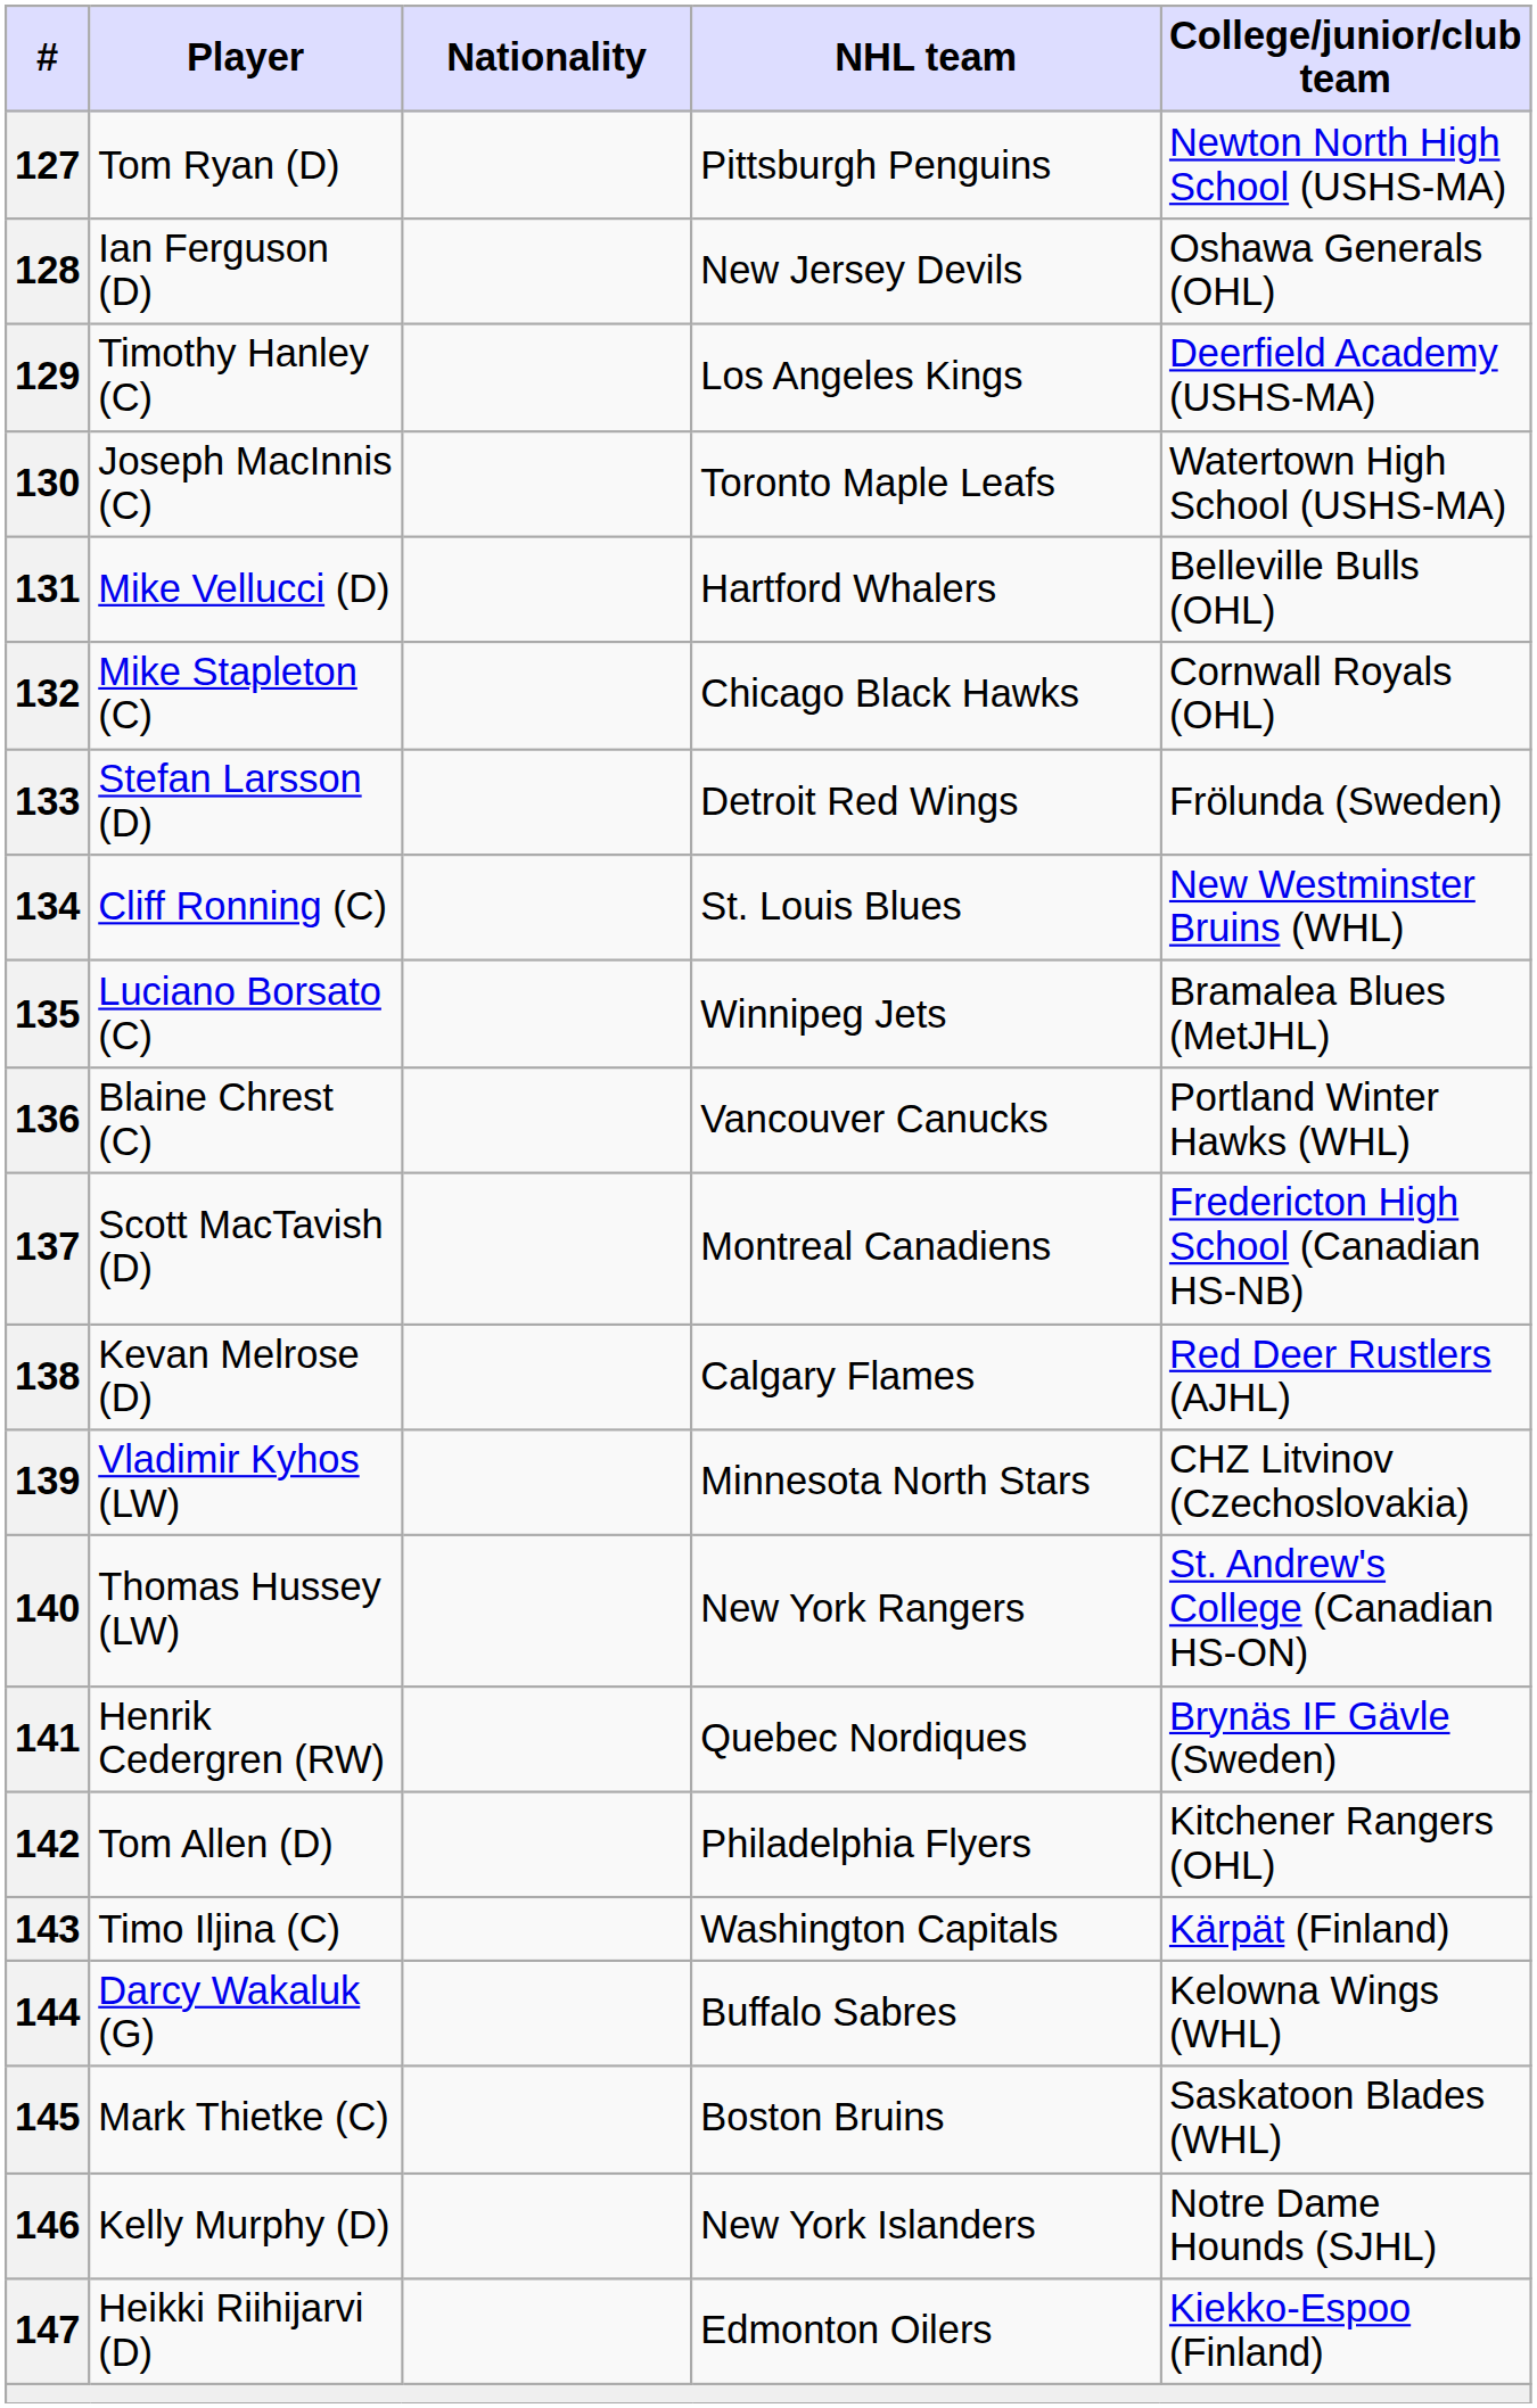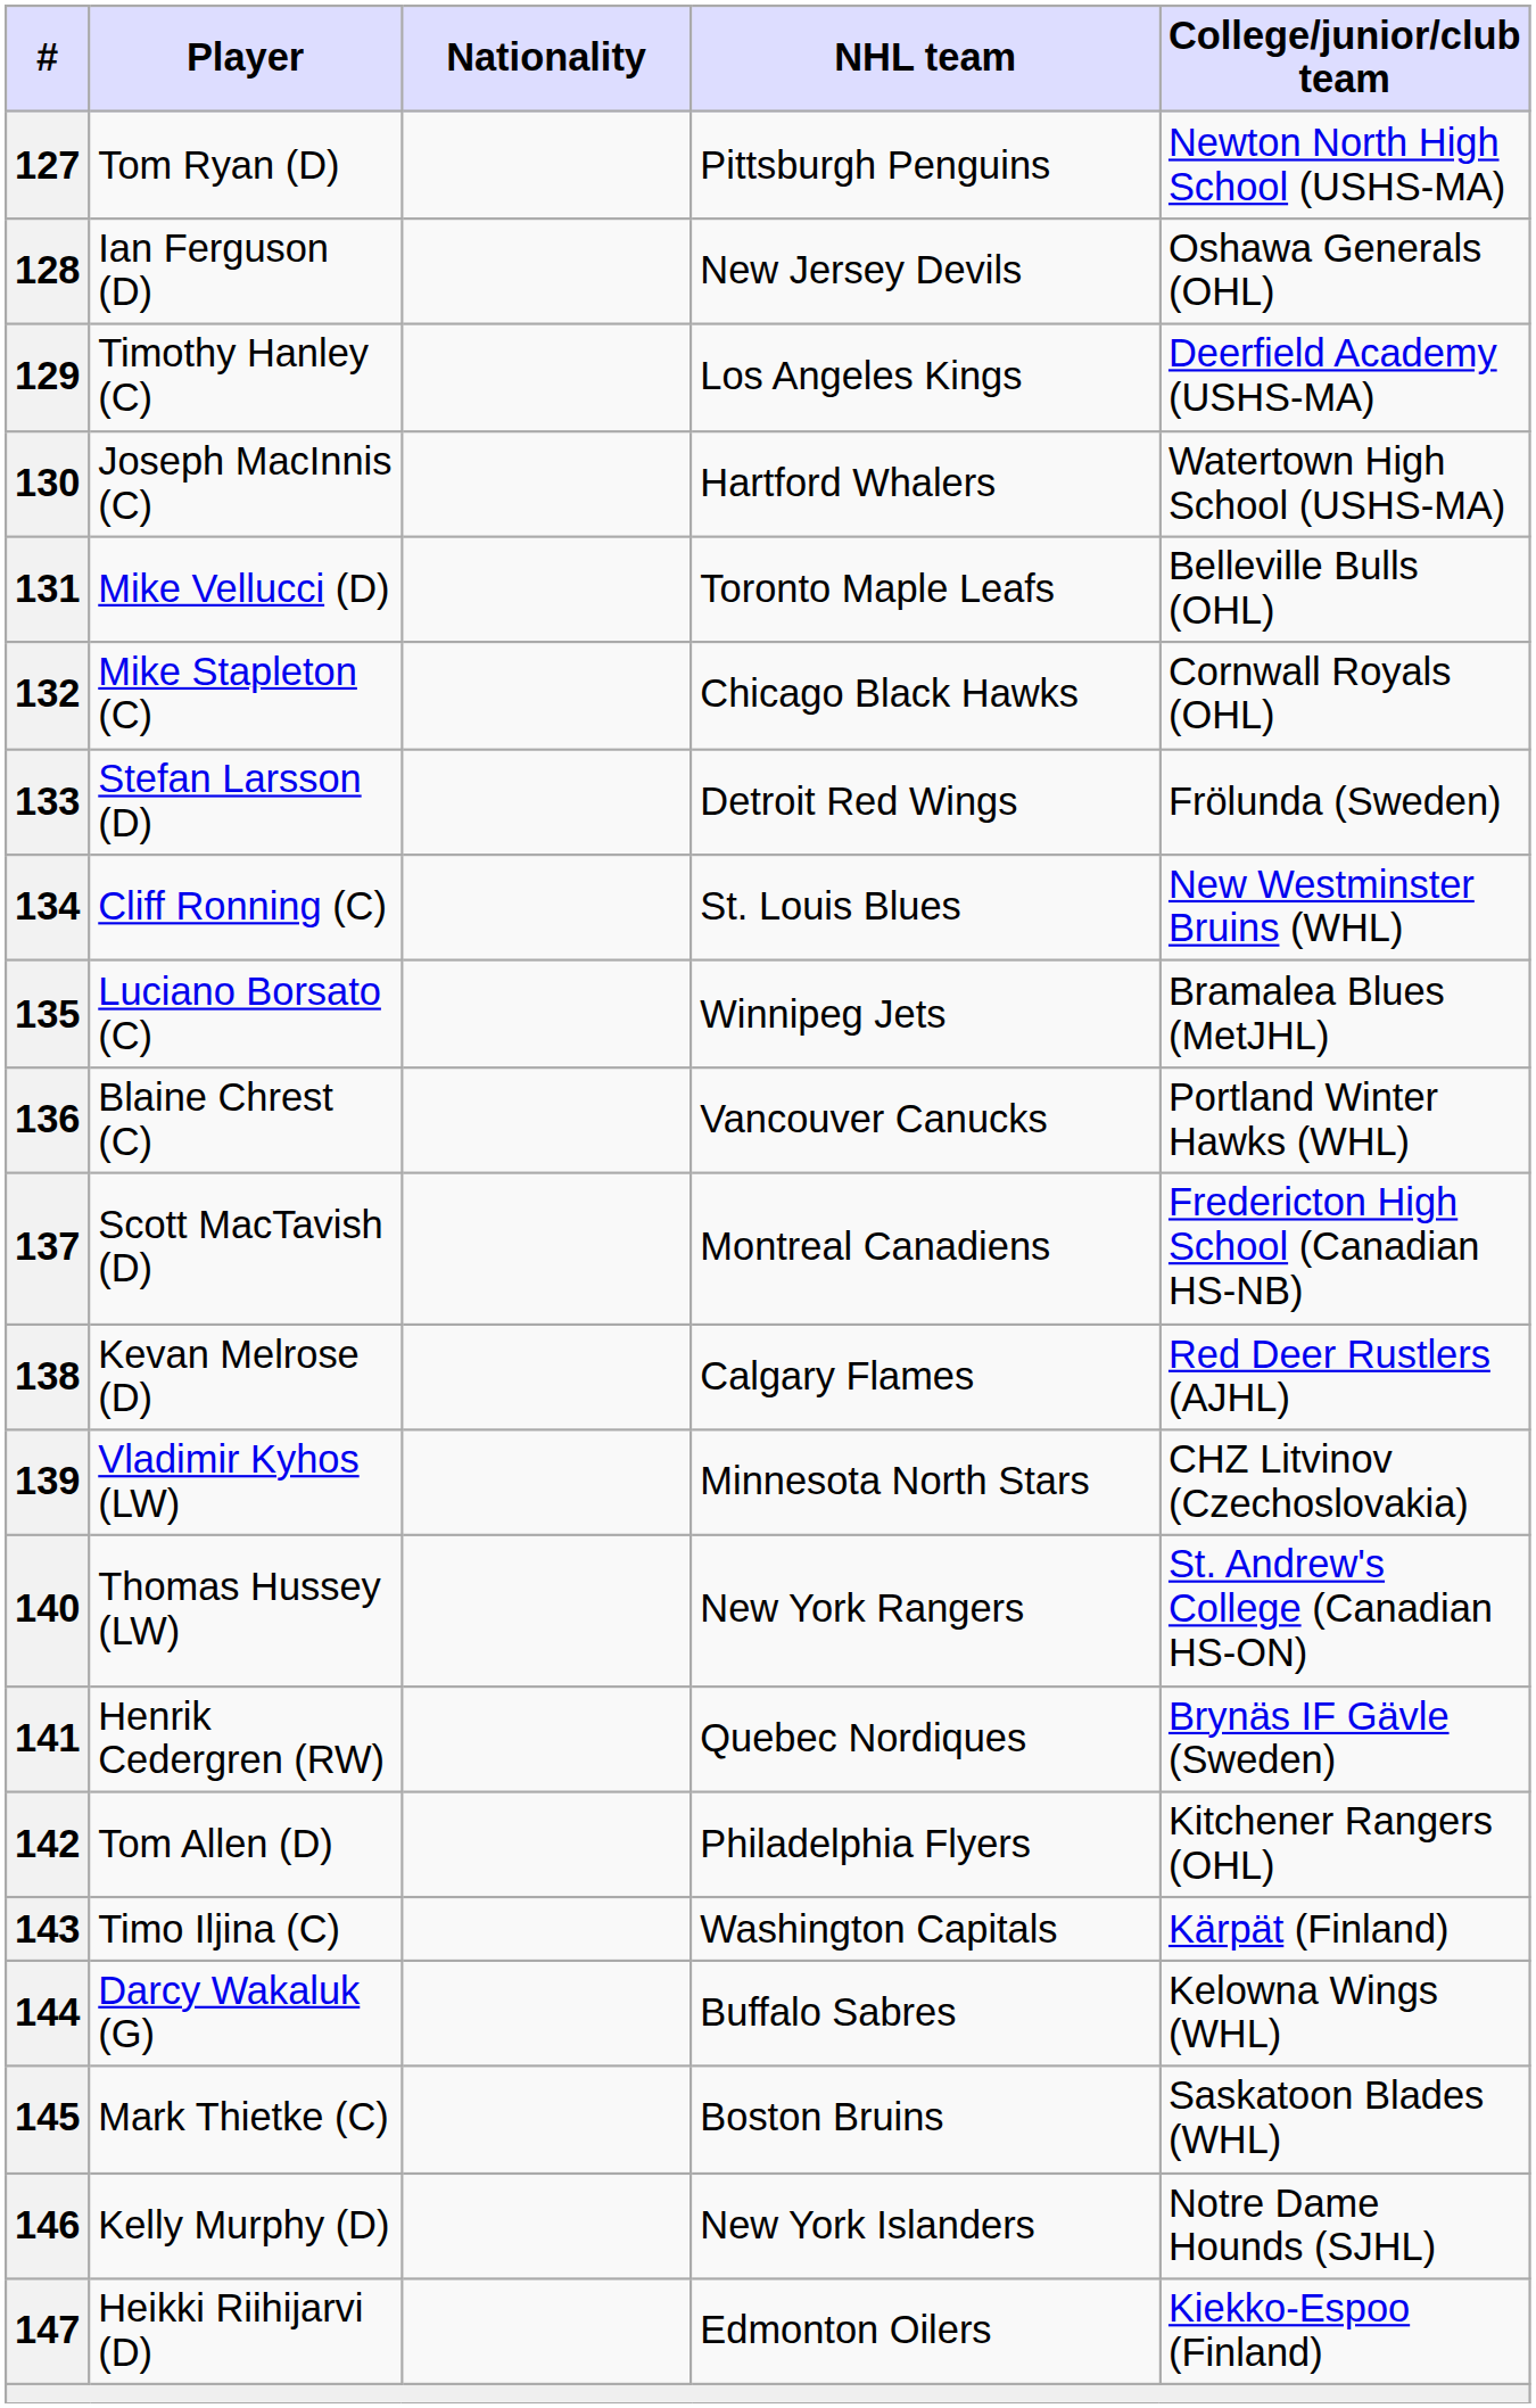130 | NHL team: Toronto Maple Leafs -> Hartford Whalers
131 | NHL team: Hartford Whalers -> Toronto Maple Leafs
